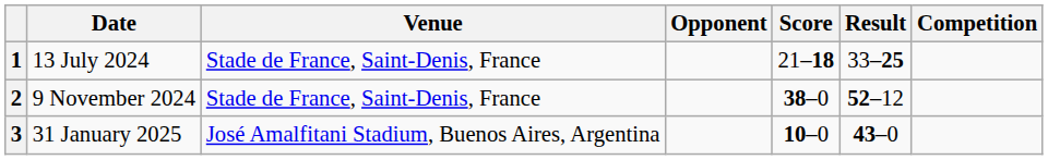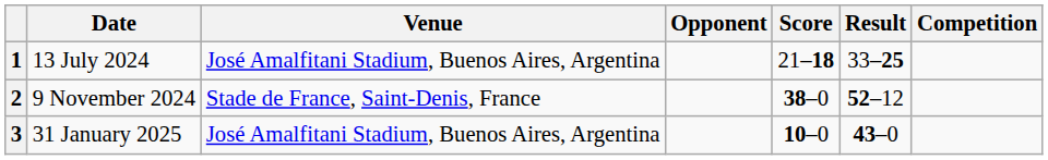1 | Venue: Stade de France, Saint-Denis, France -> José Amalfitani Stadium, Buenos Aires, Argentina
